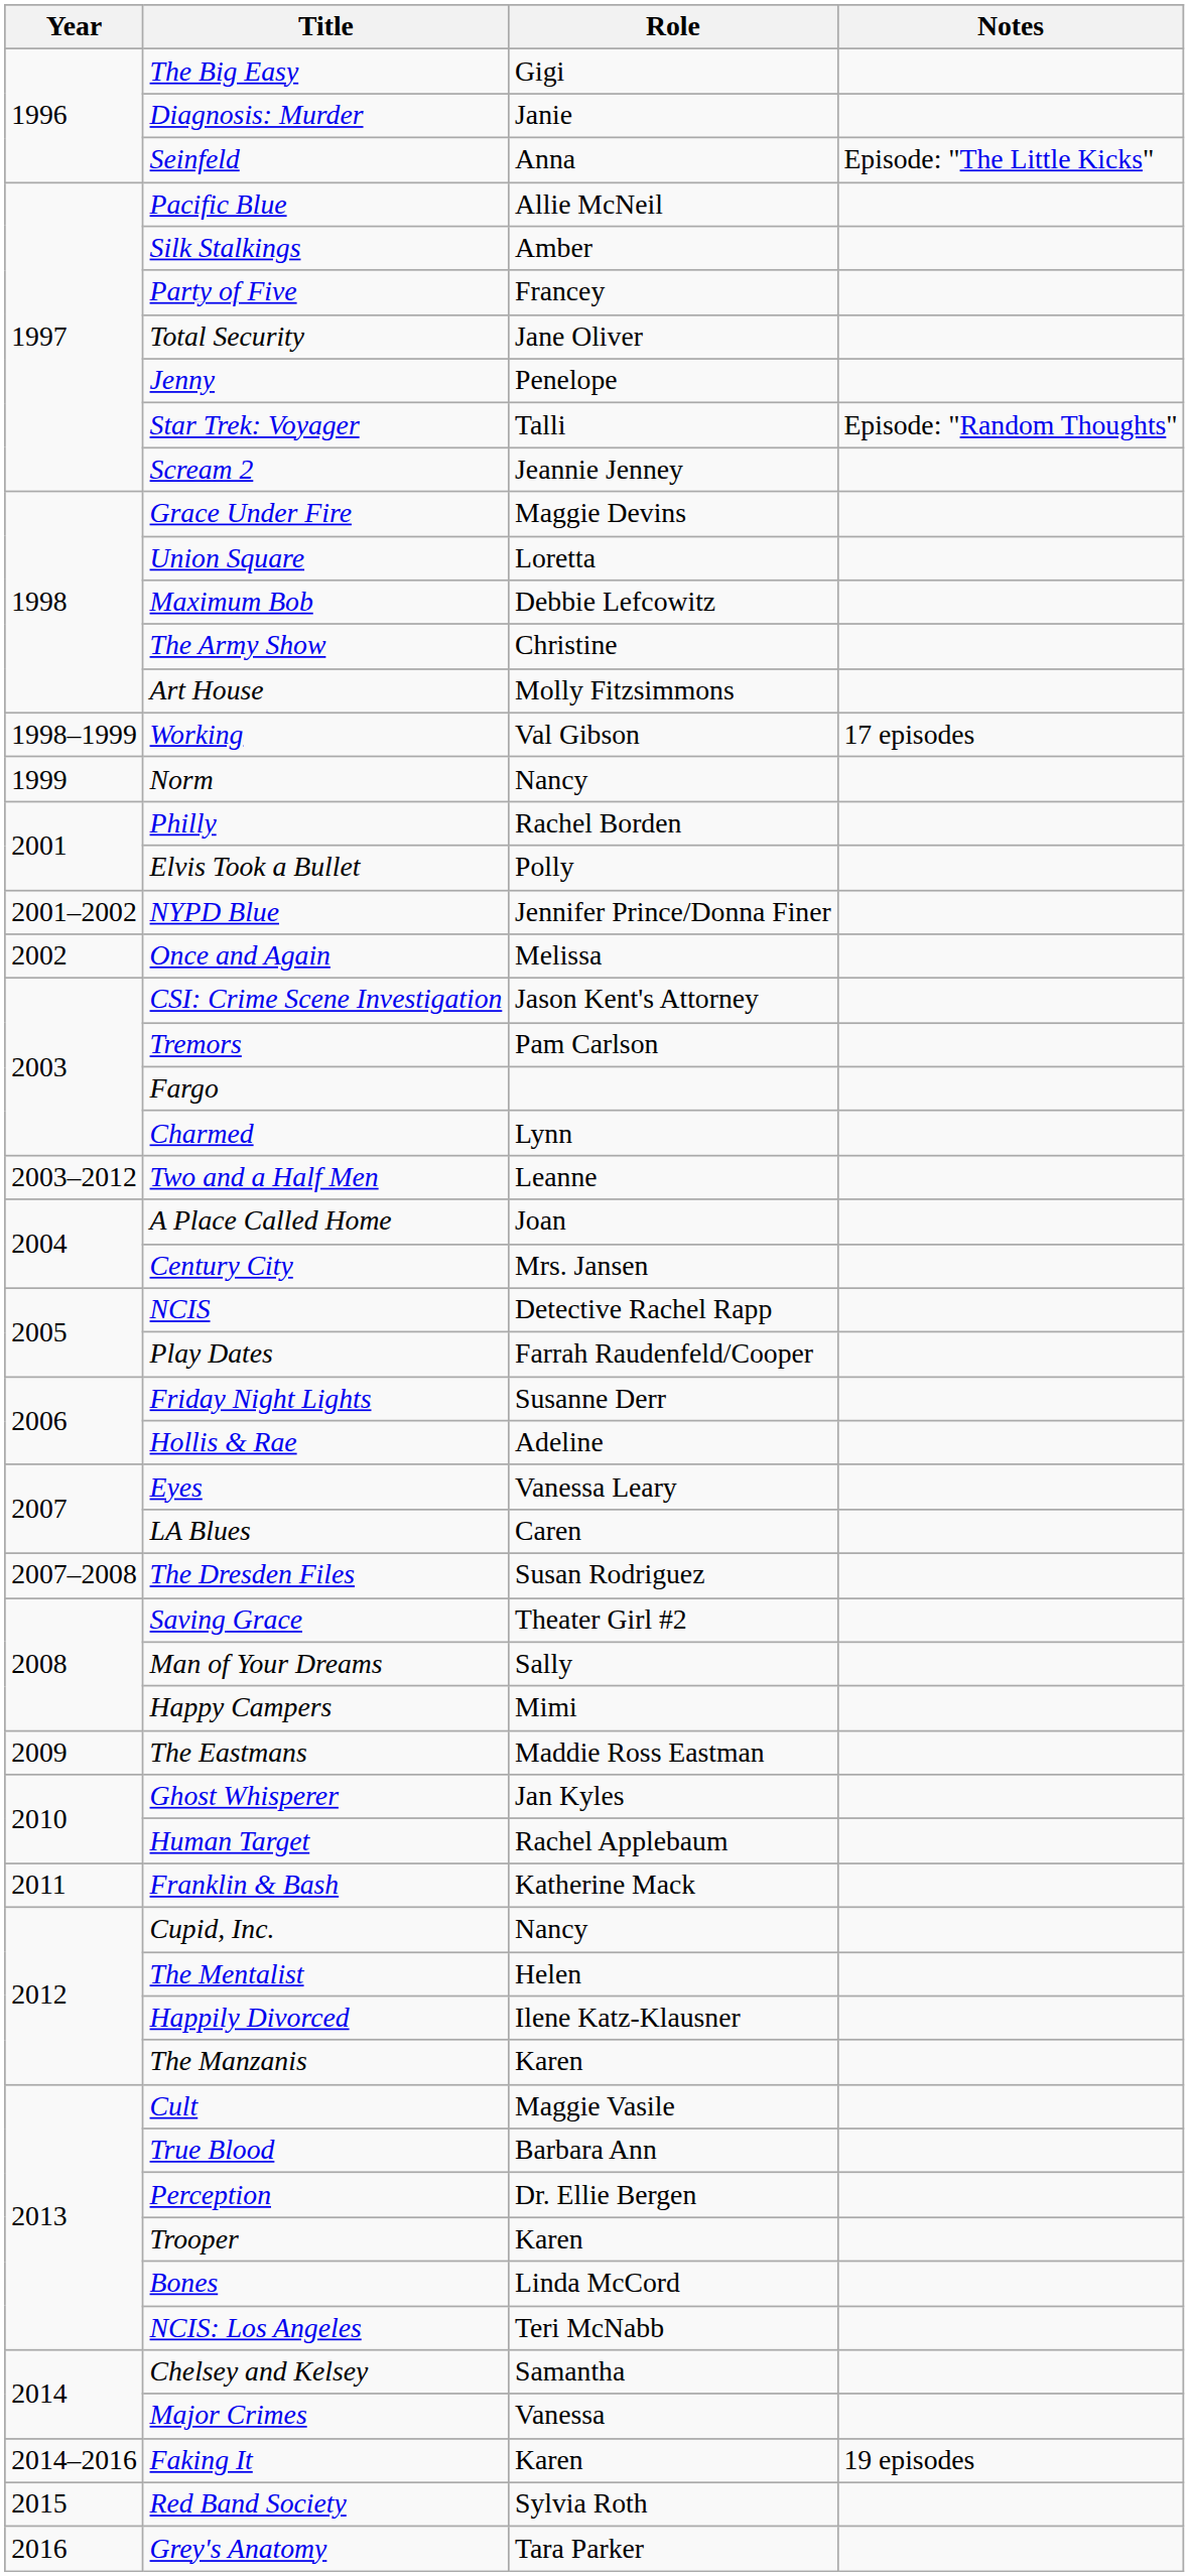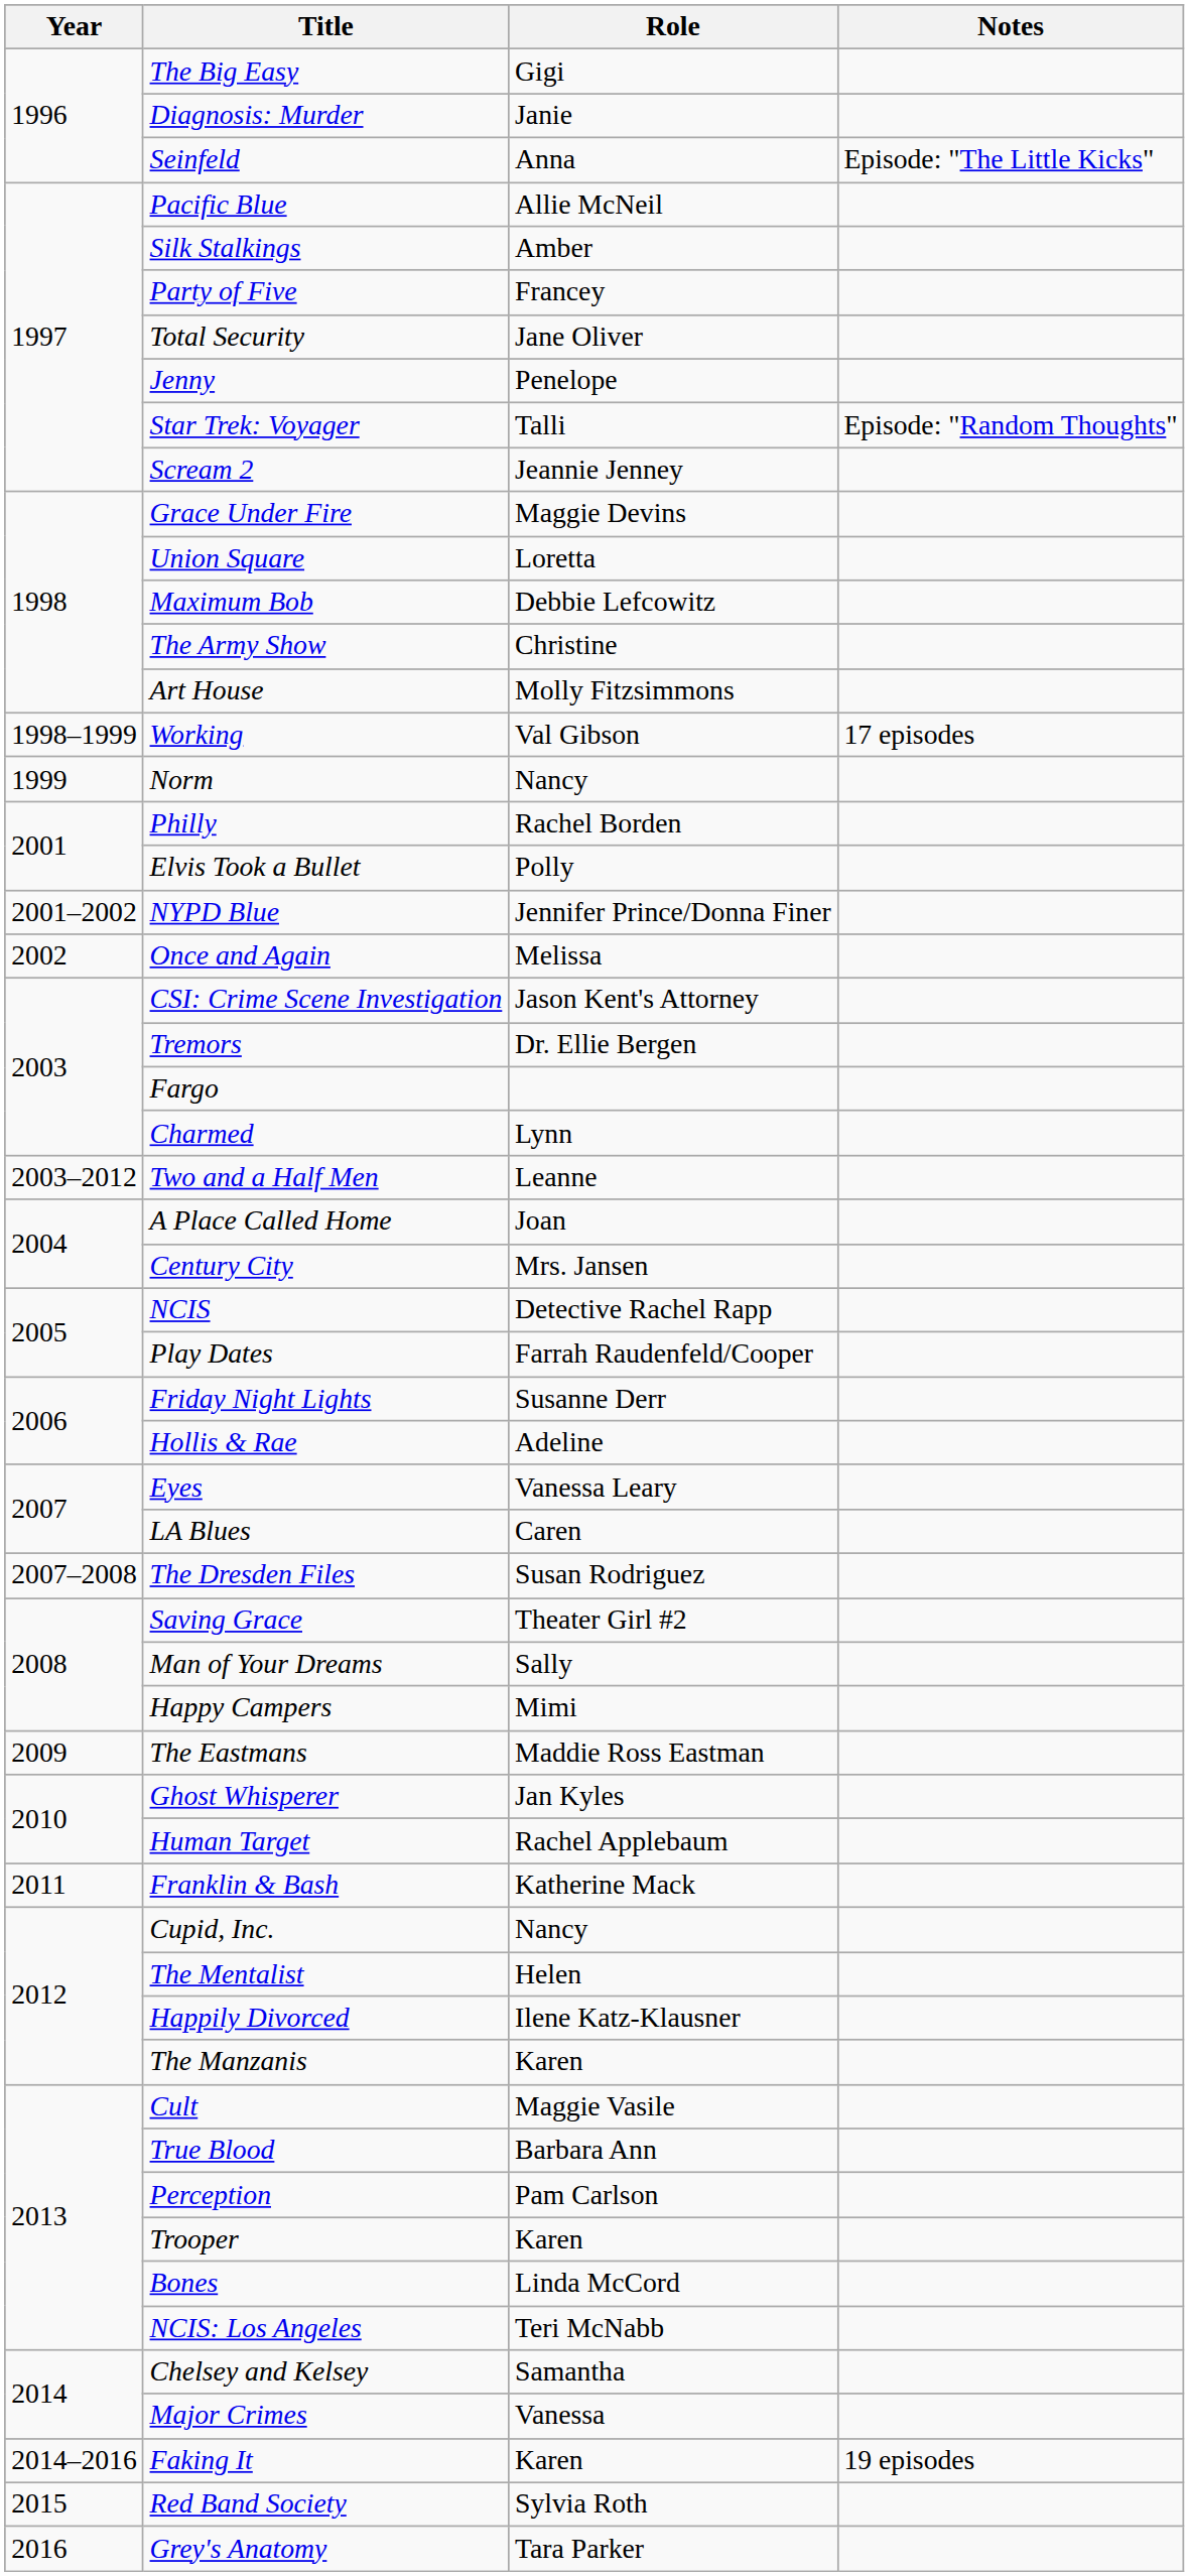Tremors | Role: Pam Carlson -> Dr. Ellie Bergen
Perception | Role: Dr. Ellie Bergen -> Pam Carlson
